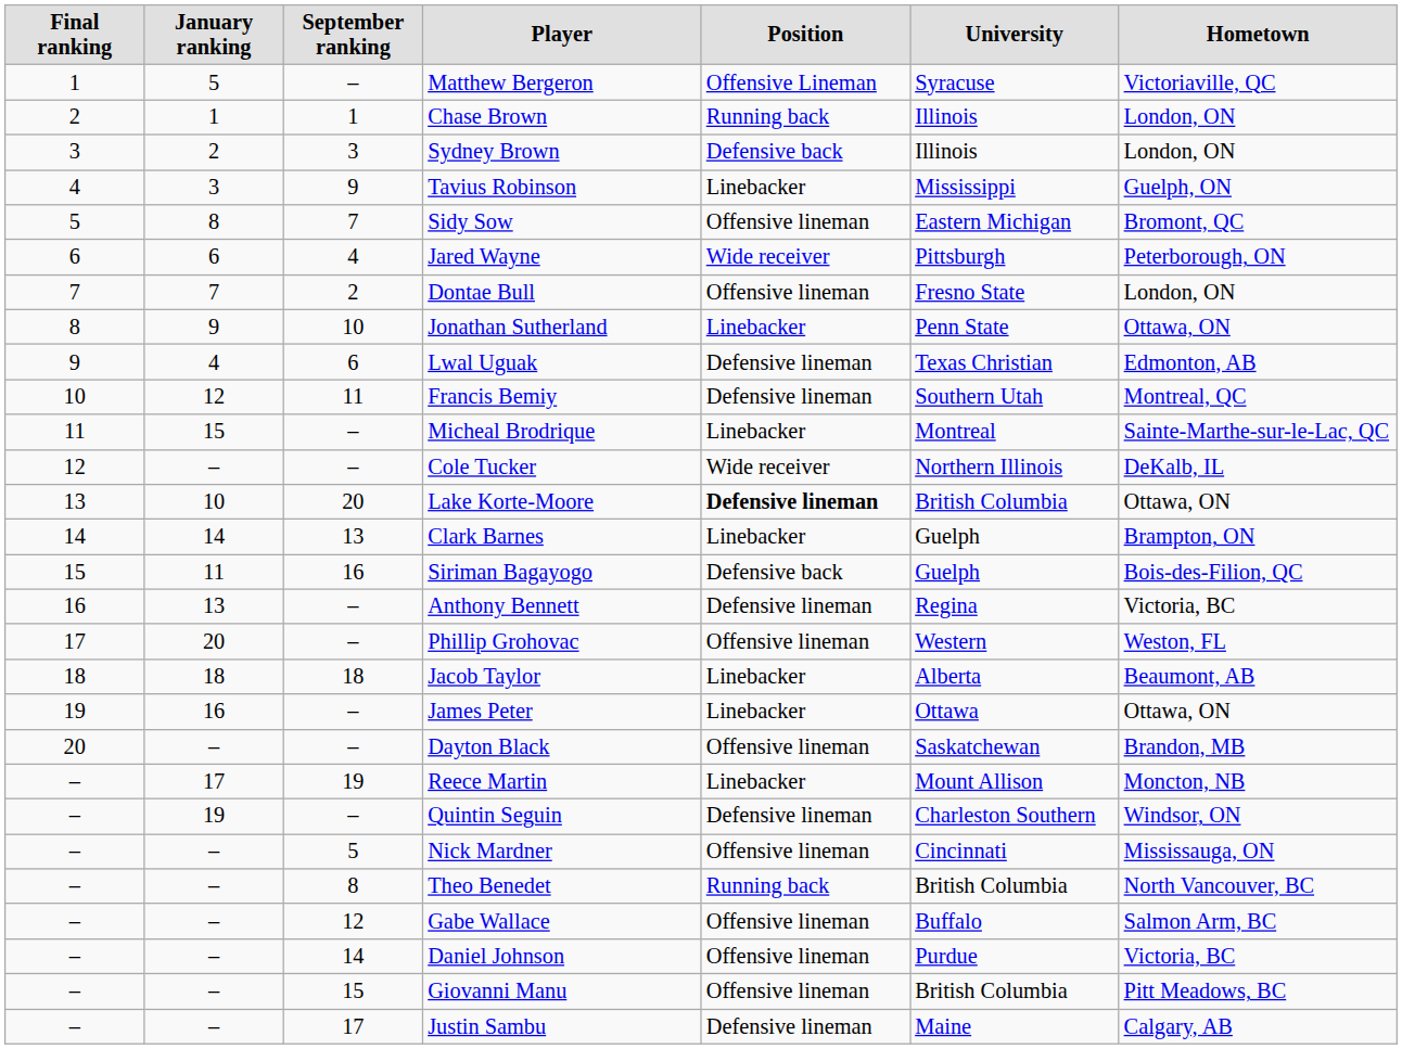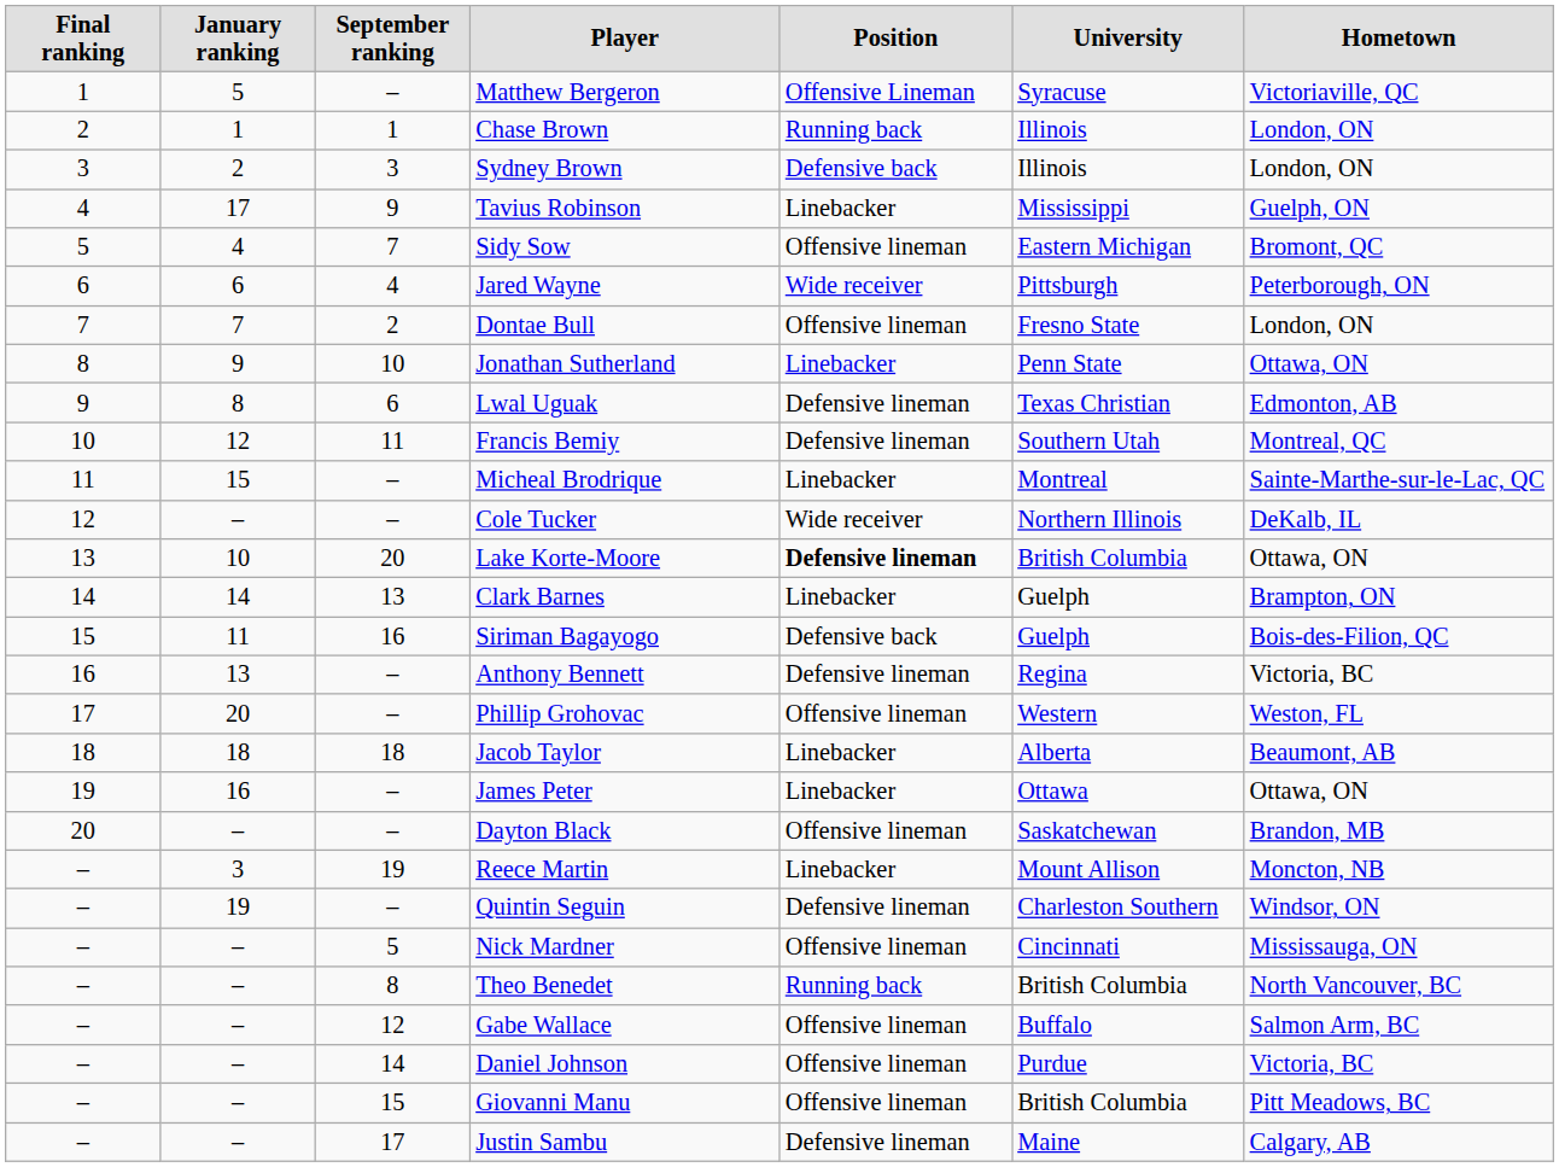Tavius Robinson | January ranking: 3 -> 17
Sidy Sow | January ranking: 8 -> 4
Lwal Uguak | January ranking: 4 -> 8
Reece Martin | January ranking: 17 -> 3
